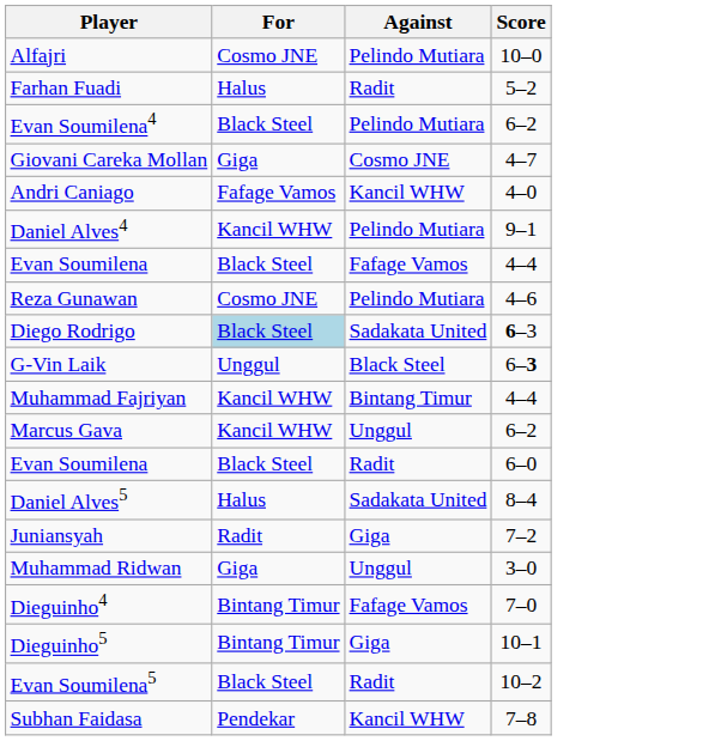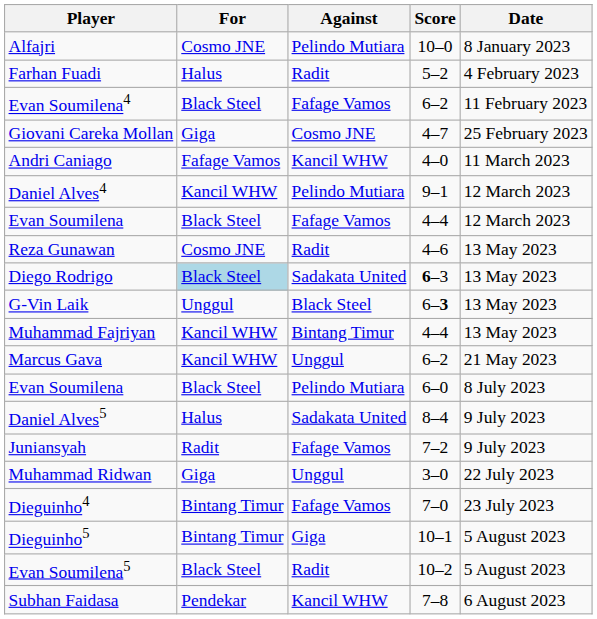+ column: Date | 8 January 2023 | 4 February 2023 | 11 February 2023 | 25 February 2023 | 11 March 2023 | 12 March 2023 | 12 March 2023 | 13 May 2023 | 13 May 2023 | 13 May 2023 | 13 May 2023 | 21 May 2023 | 8 July 2023 | 9 July 2023 | 9 July 2023 | 22 July 2023 | 23 July 2023 | 5 August 2023 | 5 August 2023 | 6 August 2023
Evan Soumilena4 | Against: Pelindo Mutiara -> Fafage Vamos
Reza Gunawan | Against: Pelindo Mutiara -> Radit
Evan Soumilena / 6–0 | Against: Radit -> Pelindo Mutiara
Juniansyah | Against: Giga -> Fafage Vamos
